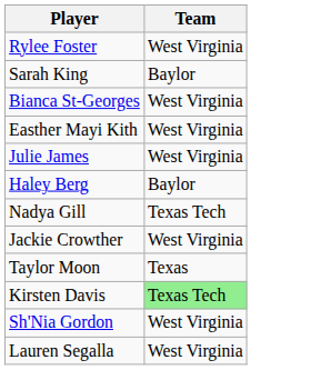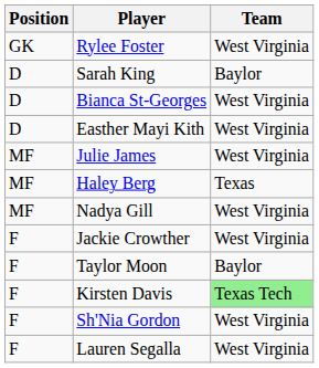+ column: Position | GK | D | D | D | MF | MF | MF | F | F | F | F | F
Haley Berg | Team: Baylor -> Texas
Nadya Gill | Team: Texas Tech -> West Virginia
Taylor Moon | Team: Texas -> Baylor
